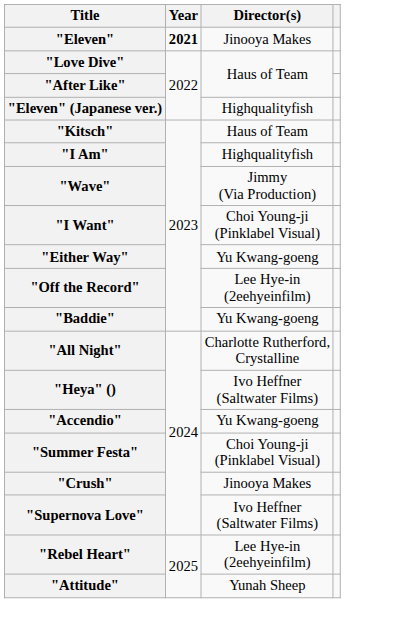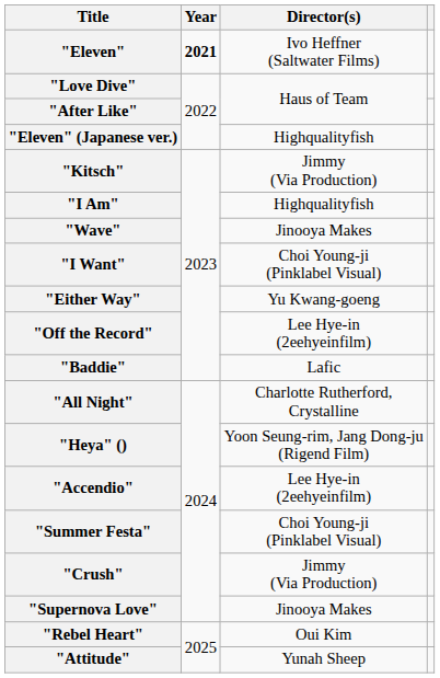"Eleven" | Director(s): Jinooya Makes -> Ivo Heffner (Saltwater Films)
"Kitsch" | Director(s): Haus of Team -> Jimmy (Via Production)
"Wave" | Director(s): Jimmy (Via Production) -> Jinooya Makes
"Baddie" | Director(s): Yu Kwang-goeng -> Lafic
"Heya" () | Director(s): Ivo Heffner (Saltwater Films) -> Yoon Seung-rim, Jang Dong-ju (Rigend Film)
"Accendio" | Director(s): Yu Kwang-goeng -> Lee Hye-in (2eehyeinfilm)
"Crush" | Director(s): Jinooya Makes -> Jimmy (Via Production)
"Supernova Love" | Director(s): Ivo Heffner (Saltwater Films) -> Jinooya Makes
"Rebel Heart" | Director(s): Lee Hye-in (2eehyeinfilm) -> Oui Kim
